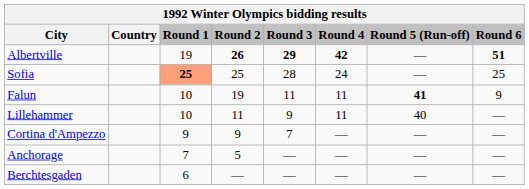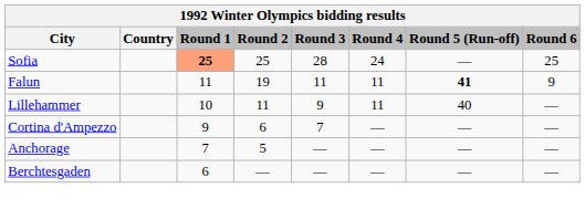- row: Albertville | 19 | 26 | 29 | 42 | — | 51
Falun | Round 1: 10 -> 11
Cortina d'Ampezzo | Round 2: 9 -> 6
